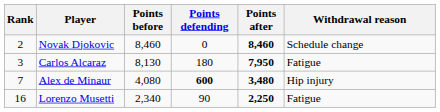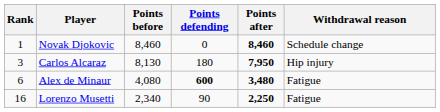Novak Djokovic | Rank: 2 -> 1
Carlos Alcaraz | Withdrawal reason: Fatigue -> Hip injury
Alex de Minaur | Rank: 7 -> 6
Alex de Minaur | Withdrawal reason: Hip injury -> Fatigue
